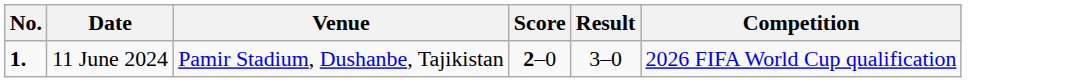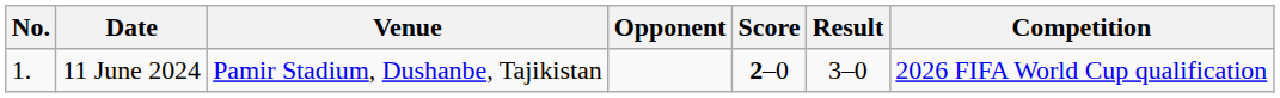+ column: Opponent
11 June 2024 | No.: bold -> normal
